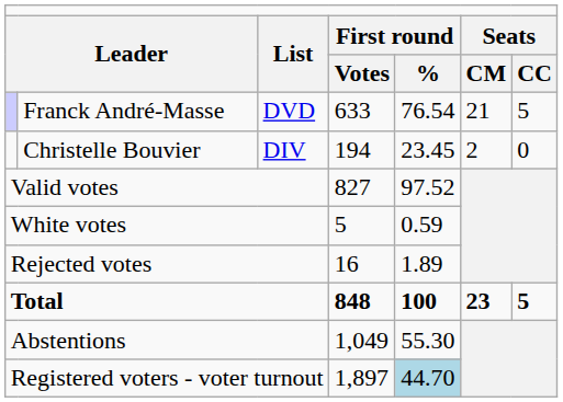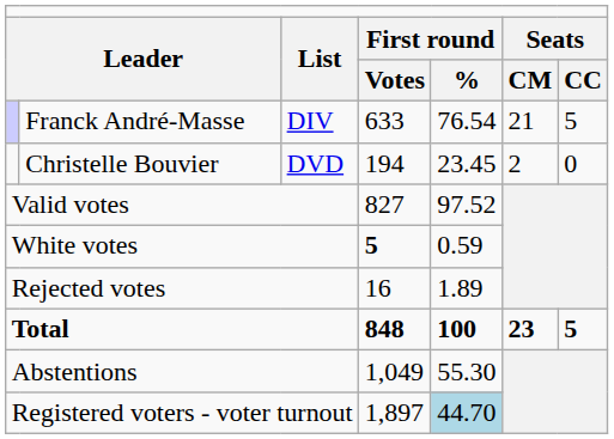Franck André-Masse | column 3: DVD -> DIV
Christelle Bouvier | column 3: DIV -> DVD
White votes | column 4: normal -> bold
